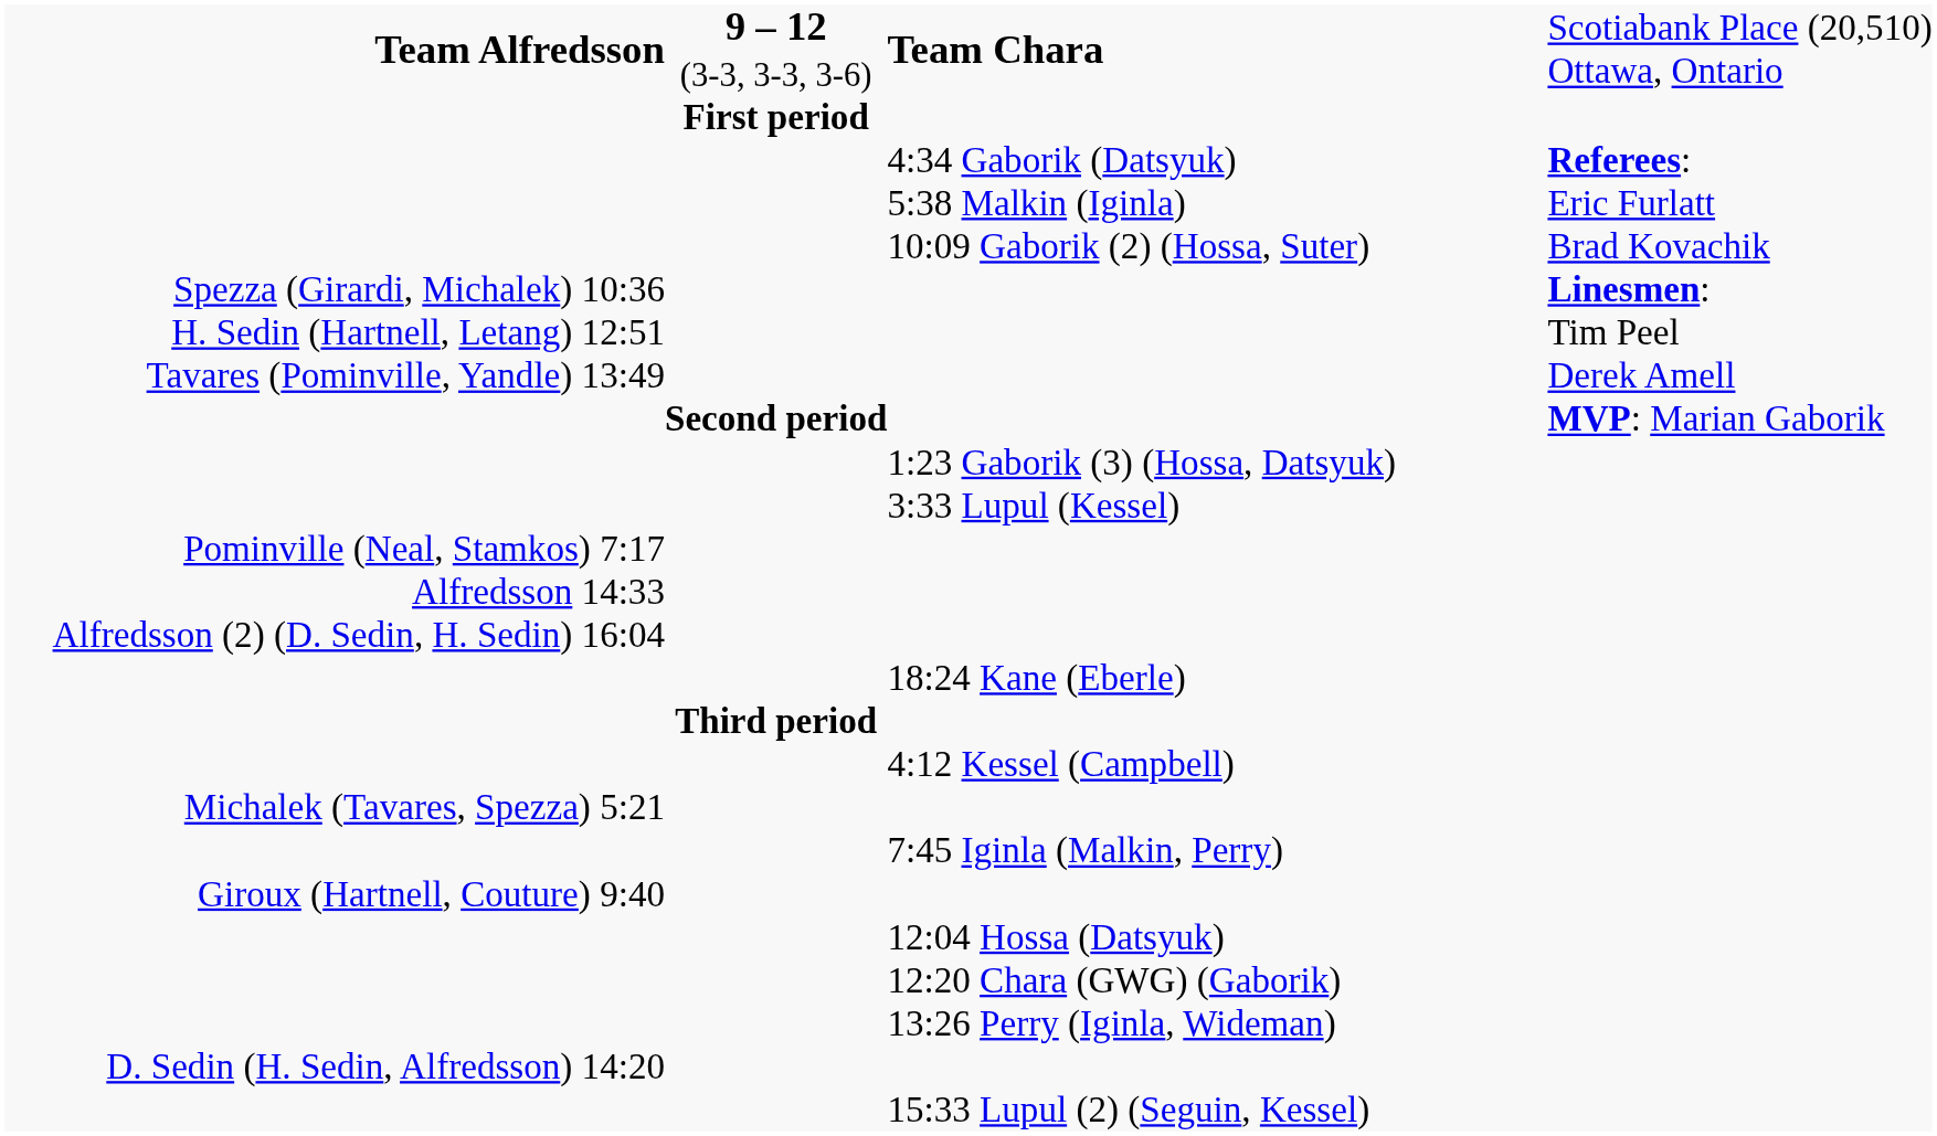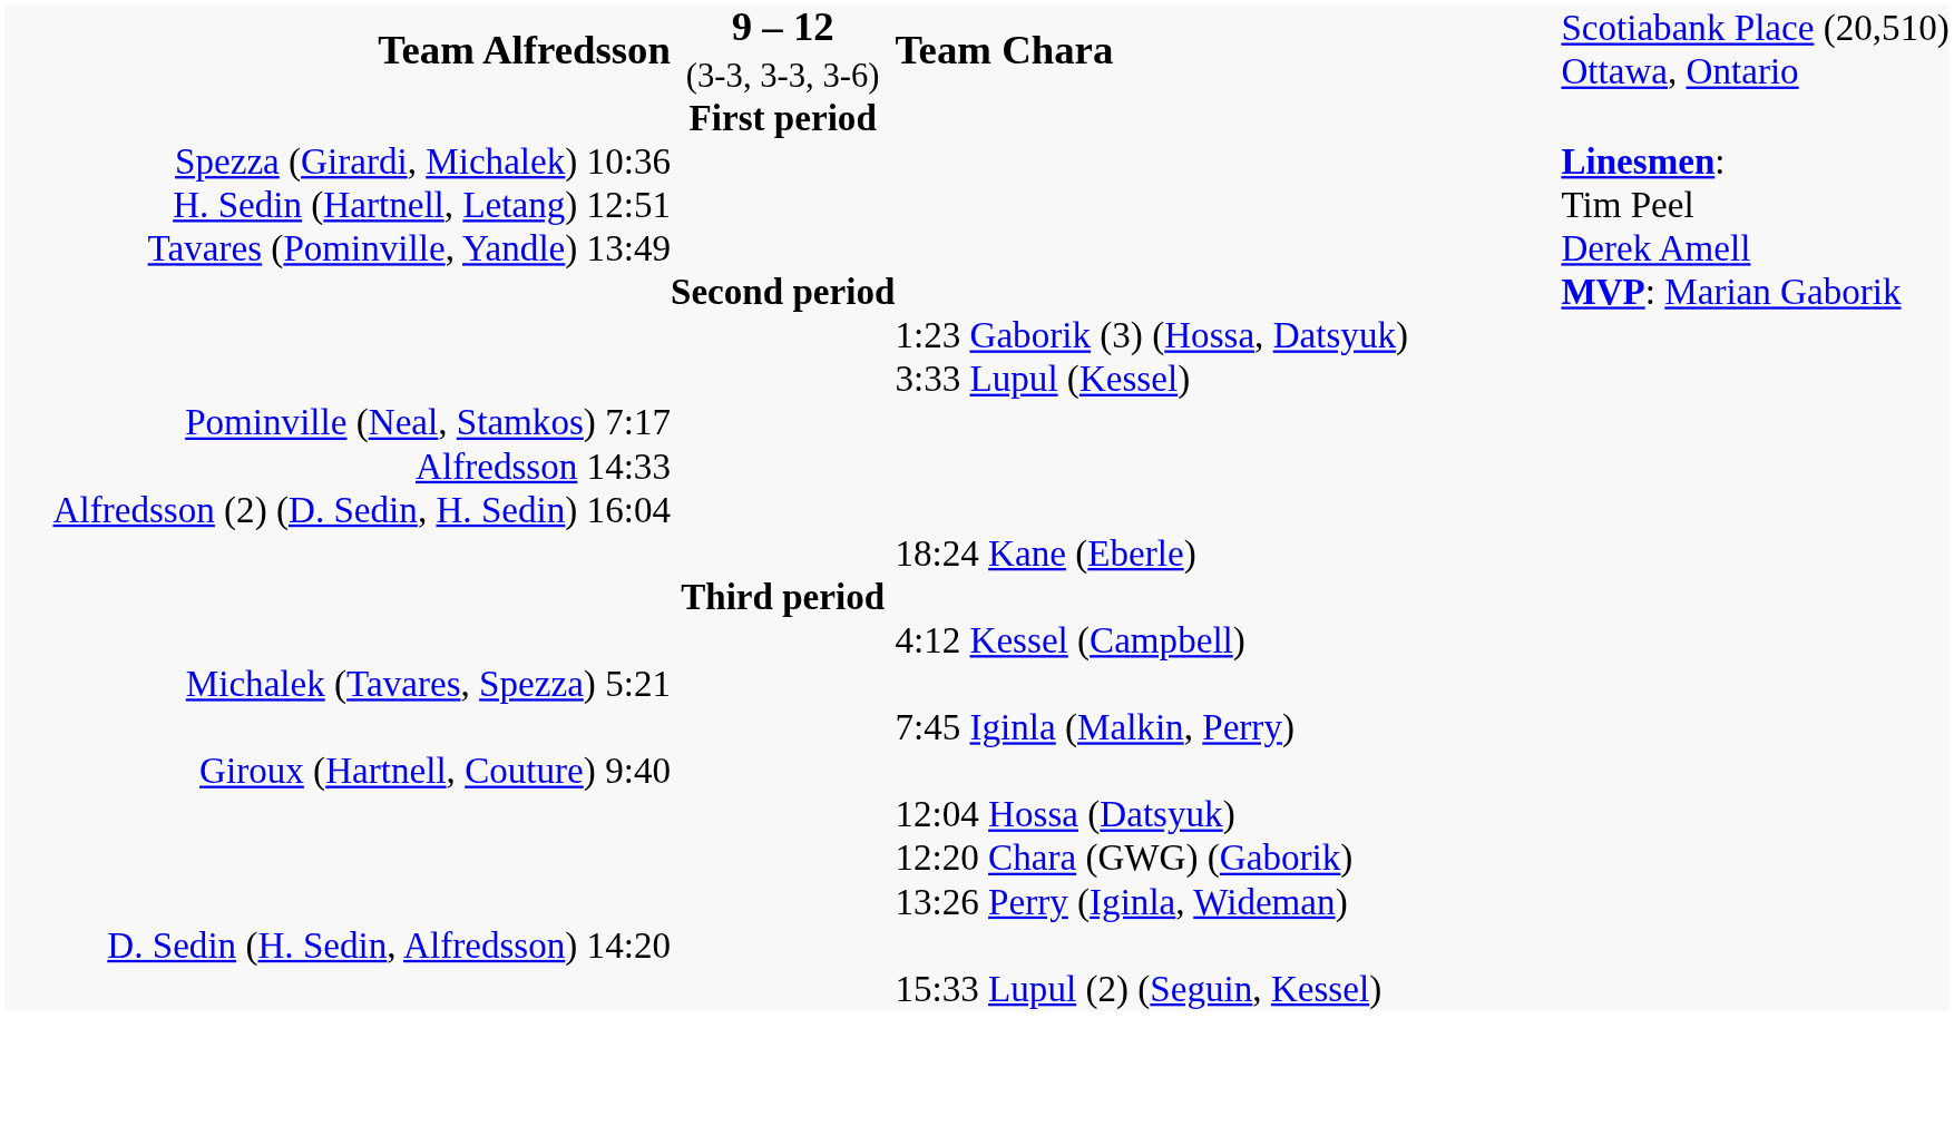- row: 4:34 Gaborik (Datsyuk) | Referees:
- row: 5:38 Malkin (Iginla) | Eric Furlatt
- row: 10:09 Gaborik (2) (Hossa, Suter) | Brad Kovachik
